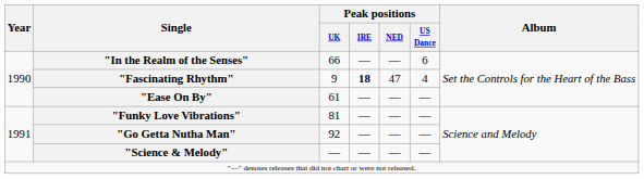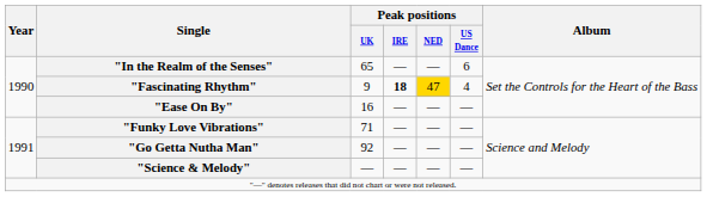"In the Realm of the Senses" | Peak positions / UK: 66 -> 65
"Fascinating Rhythm" | Peak positions / NED: no background -> gold background
"Ease On By" | Peak positions / UK: 61 -> 16
"Funky Love Vibrations" | Peak positions / UK: 81 -> 71
